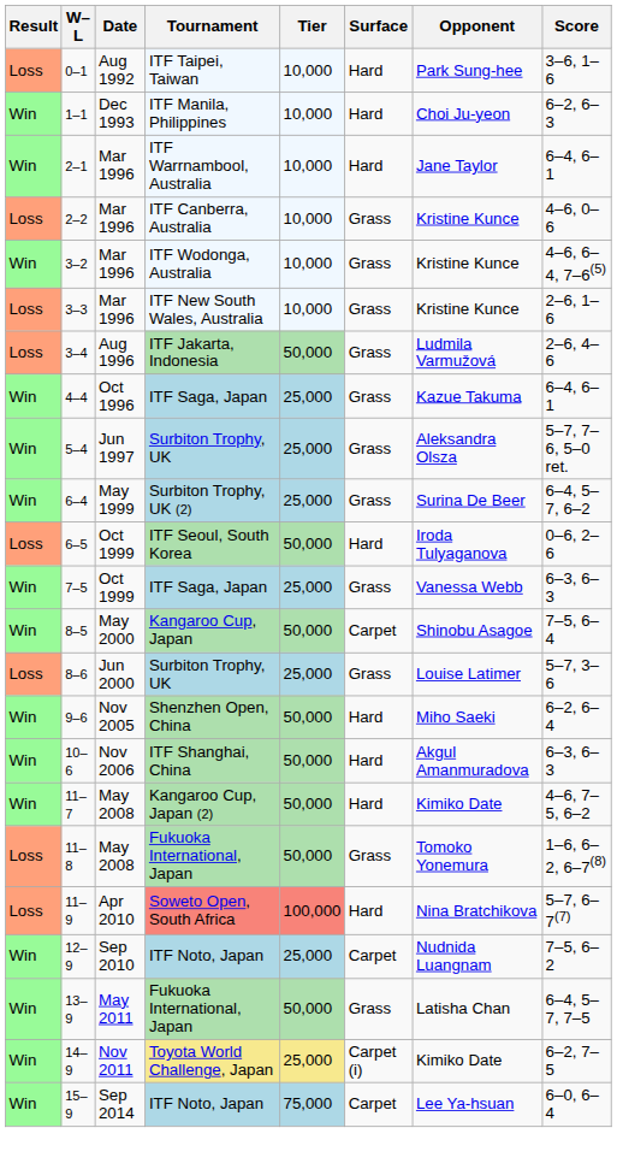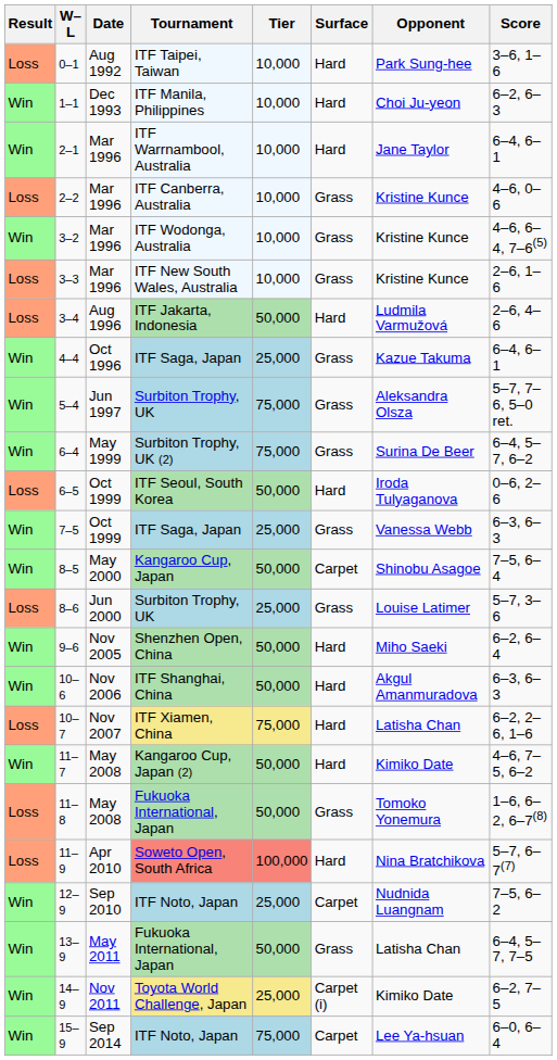3–4 | Surface: Grass -> Hard
5–4 | Tier: 25,000 -> 75,000
6–4 | Tier: 25,000 -> 75,000
+ row: Loss | 10–7 | Nov 2007 | ITF Xiamen, China | 75,000 | Hard | Latisha Chan | 6–2, 2–6, 1–6
